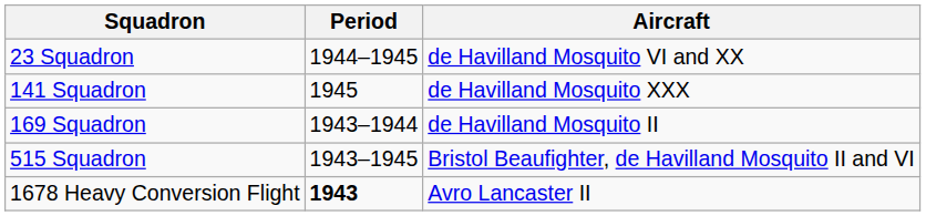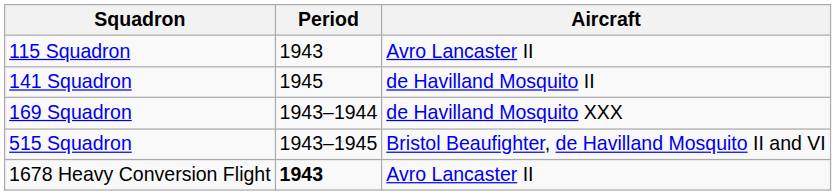- row: 23 Squadron | 1944–1945 | de Havilland Mosquito VI and XX
+ row: 115 Squadron | 1943 | Avro Lancaster II
141 Squadron | Aircraft: de Havilland Mosquito XXX -> de Havilland Mosquito II
169 Squadron | Aircraft: de Havilland Mosquito II -> de Havilland Mosquito XXX
